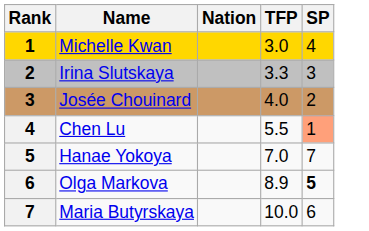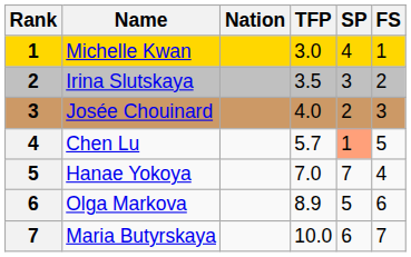+ column: FS | 1 | 2 | 3 | 5 | 4 | 6 | 7
Irina Slutskaya | TFP: 3.3 -> 3.5
Chen Lu | TFP: 5.5 -> 5.7
Olga Markova | SP: bold -> normal
